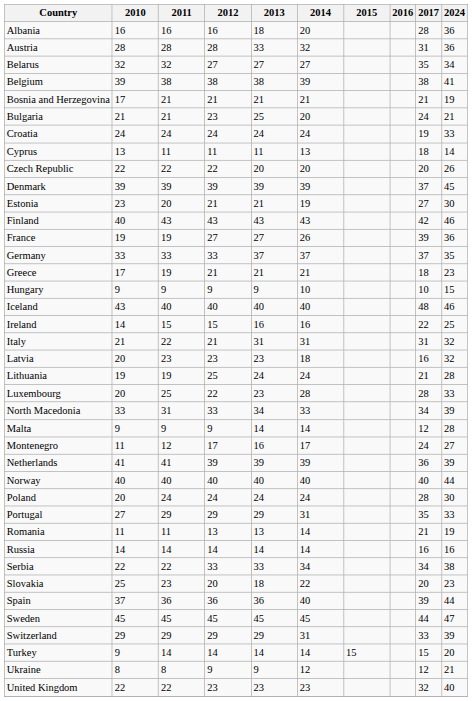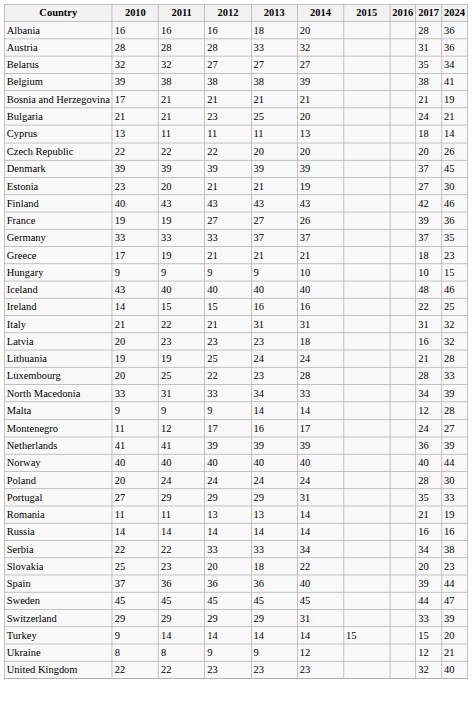- row: Croatia | 24 | 24 | 24 | 24 | 24 | 19 | 33
